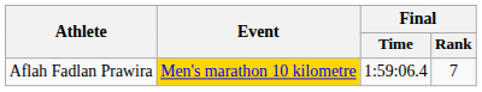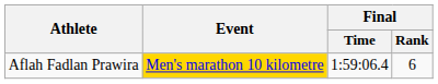Aflah Fadlan Prawira | Final / Rank: 7 -> 6
